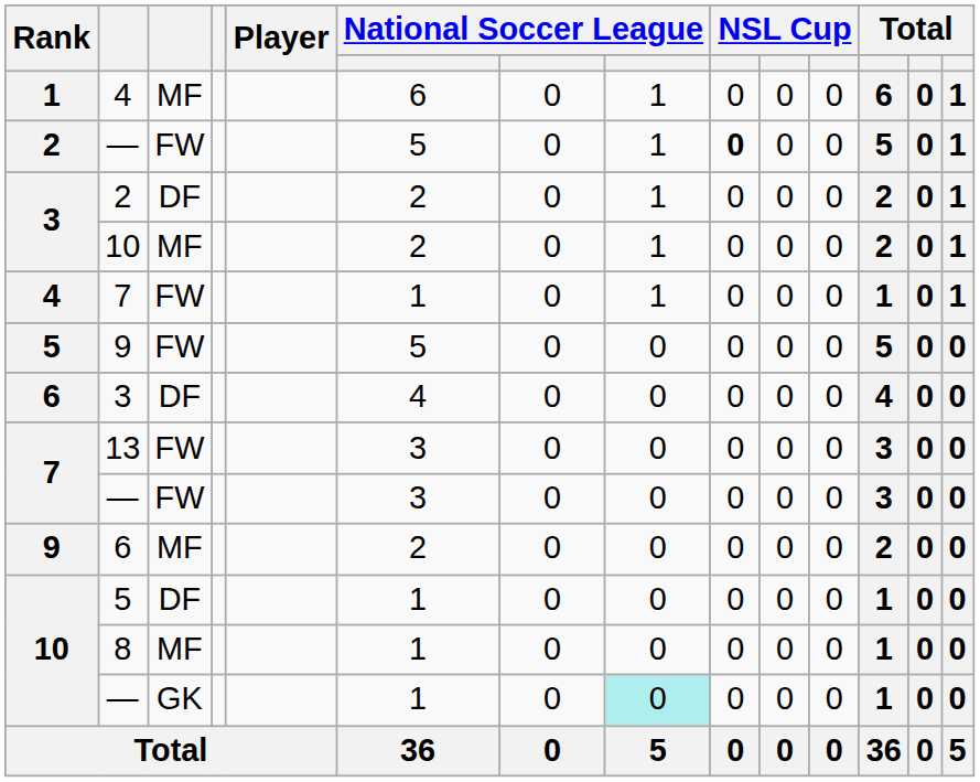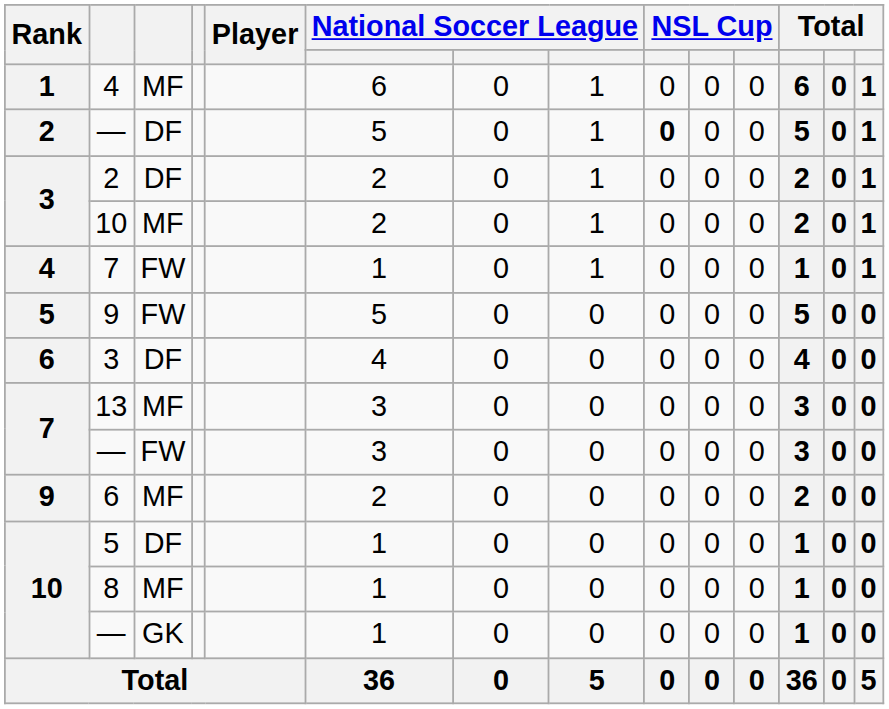2 / — | column 3: FW -> DF
13 | column 3: FW -> MF
10 / — | column 8: paleturquoise background -> no background
